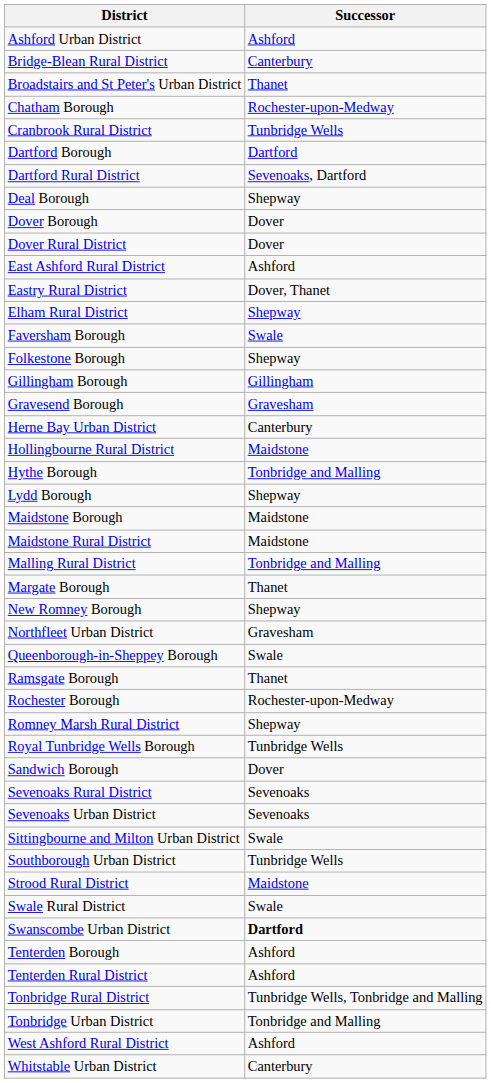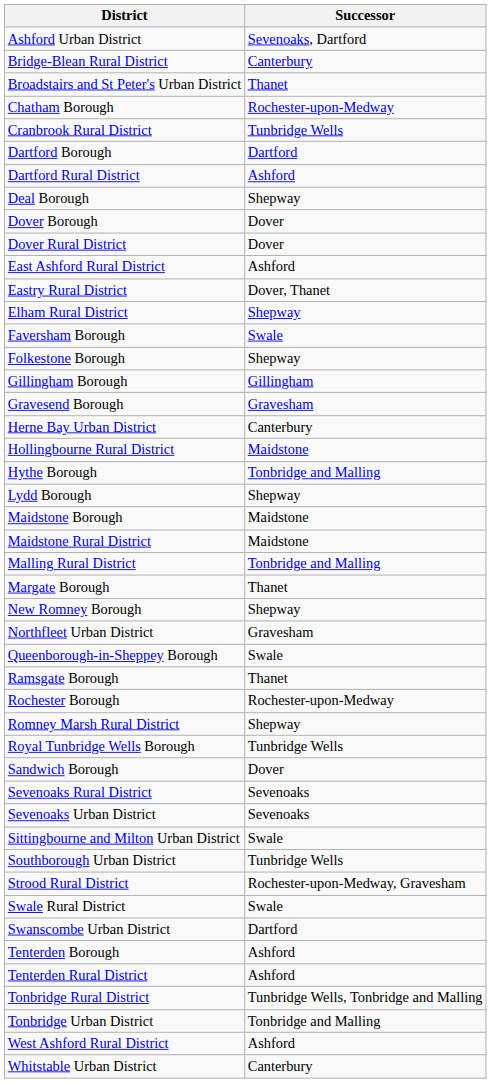Ashford Urban District | Successor: Ashford -> Sevenoaks, Dartford
Dartford Rural District | Successor: Sevenoaks, Dartford -> Ashford
Strood Rural District | Successor: Maidstone -> Rochester-upon-Medway, Gravesham
Swanscombe Urban District | Successor: bold -> normal
